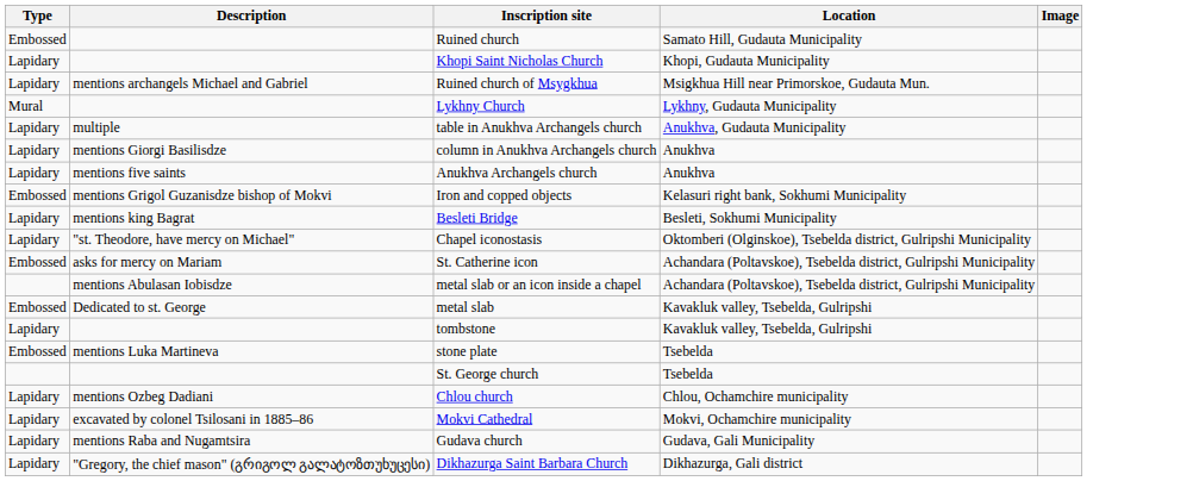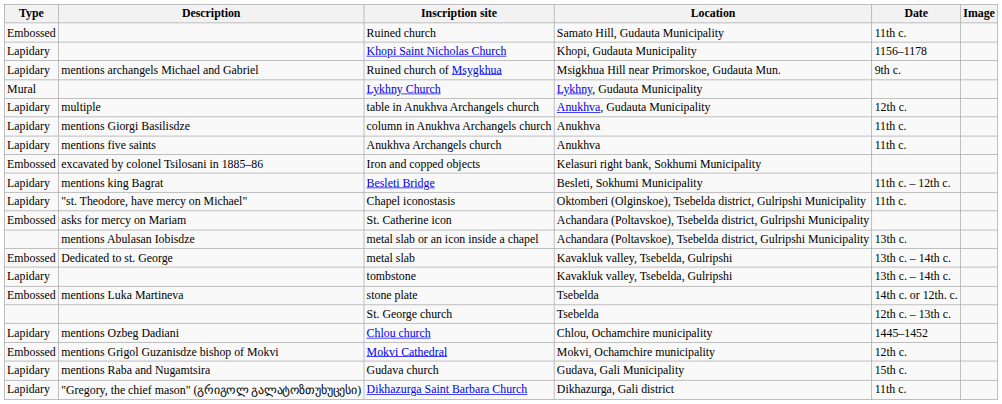+ column: Date | 11th c. | 1156–1178 | 9th c. | 12th c. | 11th c. | 11th c. | 11th c. – 12th c. | 11th c. | 13th c. | 13th c. – 14th c. | 13th c. – 14th c. | 14th c. or 12th. c. | 12th c. – 13th c. | 1445–1452 | 12th c. | 15th c. | 11th c.
Iron and copped objects | Description: mentions Grigol Guzanisdze bishop of Mokvi -> excavated by colonel Tsilosani in 1885–86
Mokvi Cathedral | Type: Lapidary -> Embossed
Mokvi Cathedral | Description: excavated by colonel Tsilosani in 1885–86 -> mentions Grigol Guzanisdze bishop of Mokvi
